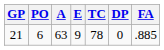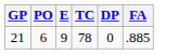- column: A | 63
